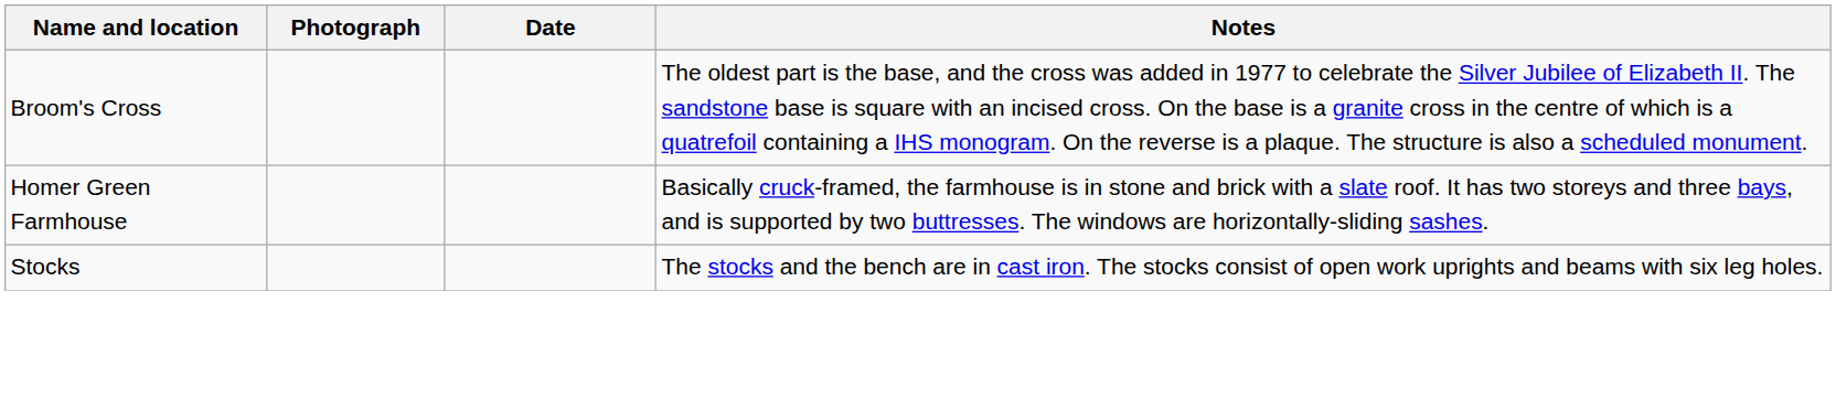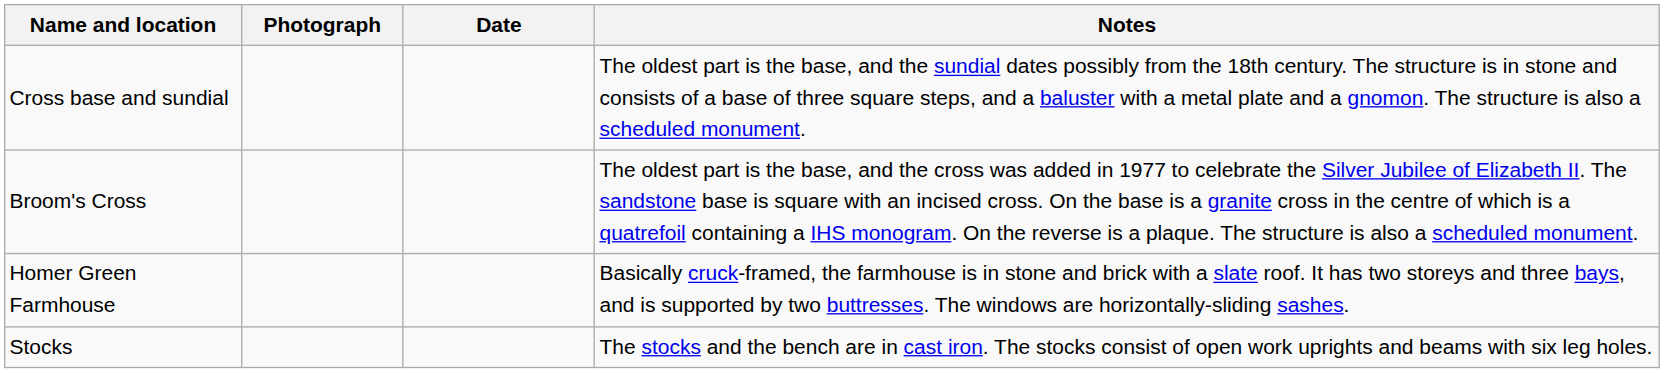+ row: Cross base and sundial | The oldest part is the base, and the sundial dates possibly from the 18th century. The structure is in stone and consists of a base of three square steps, and a baluster with a metal plate and a gnomon. The structure is also a scheduled monument.
